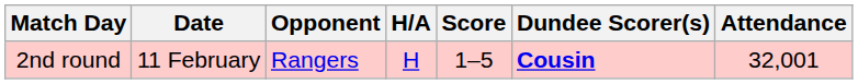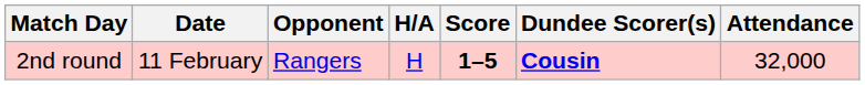2nd round | Score: normal -> bold
2nd round | Attendance: 32,001 -> 32,000
